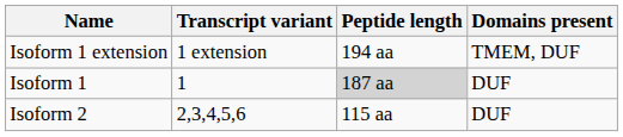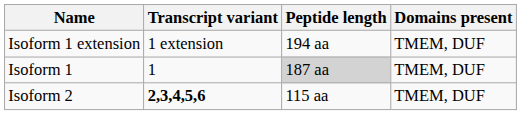Isoform 1 | Domains present: DUF -> TMEM, DUF
Isoform 2 | Transcript variant: normal -> bold
Isoform 2 | Domains present: DUF -> TMEM, DUF
